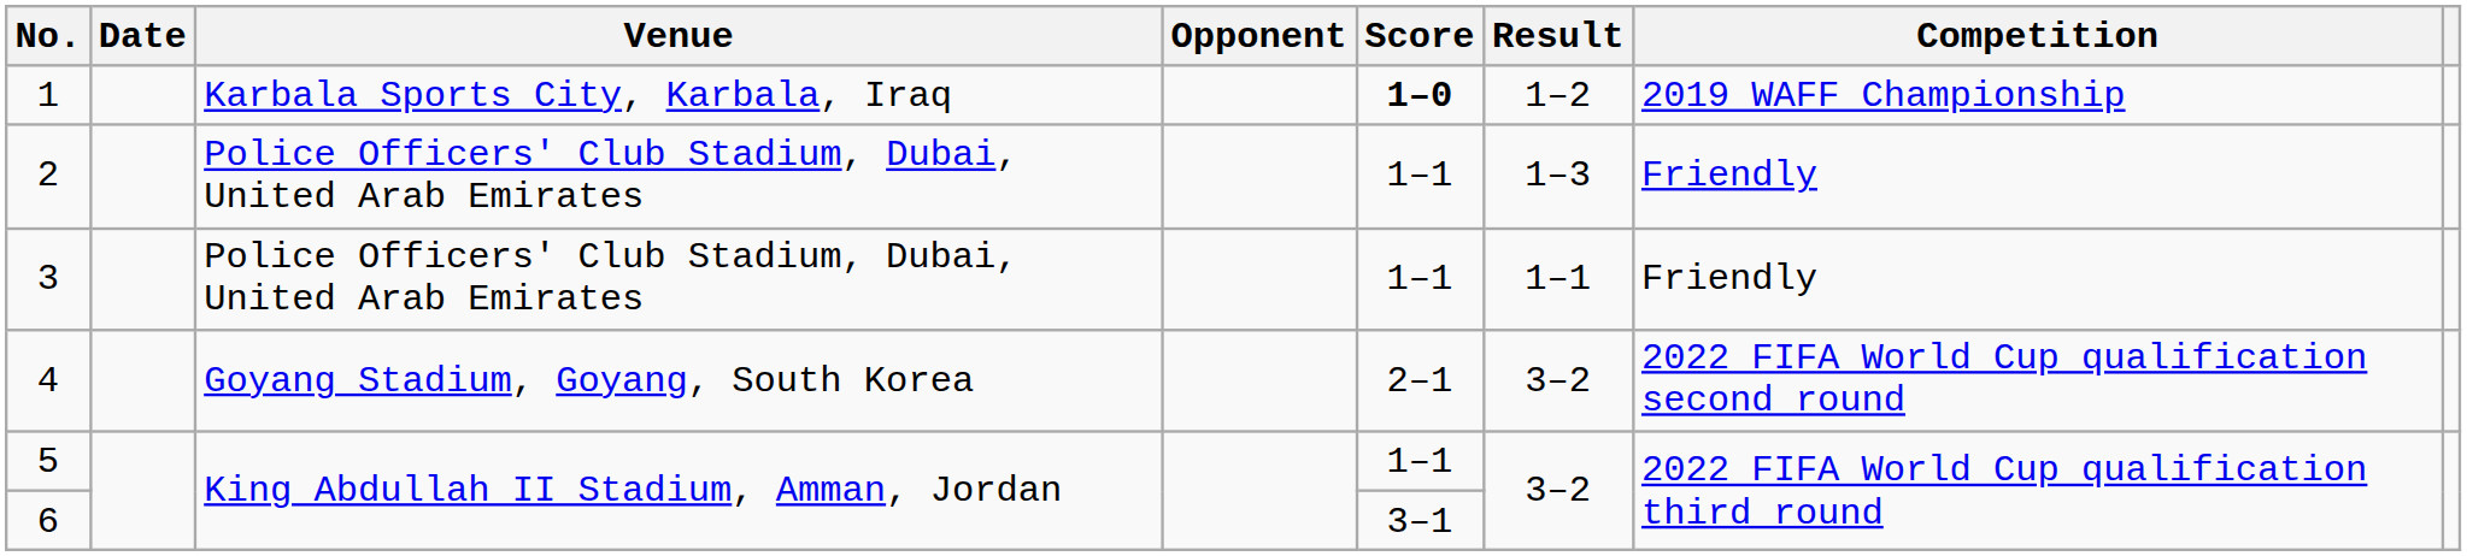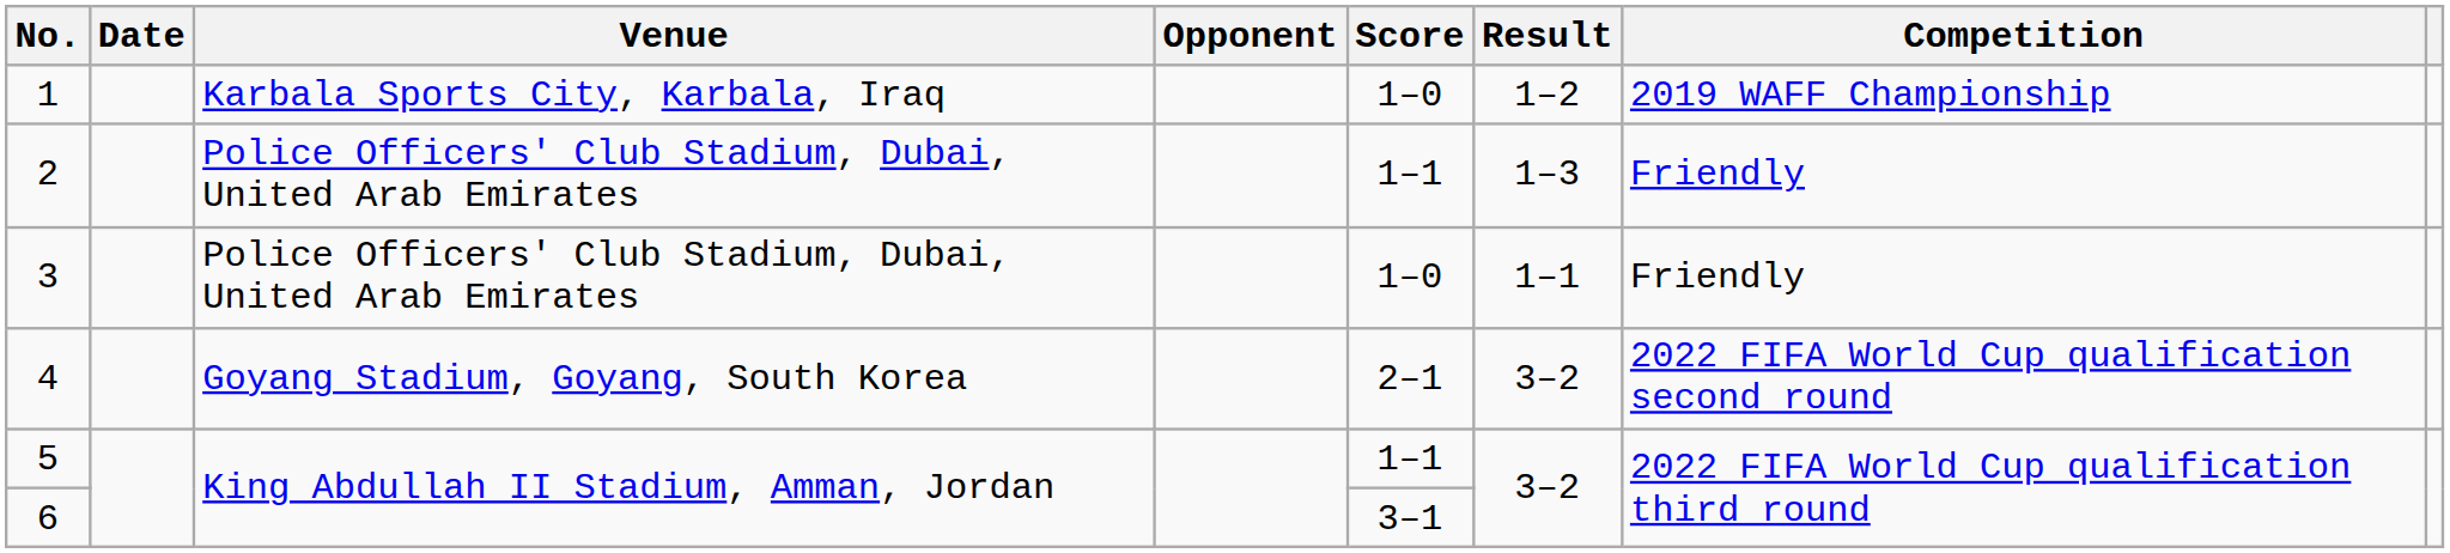1 | Score: bold -> normal
3 | Score: 1–1 -> 1–0
